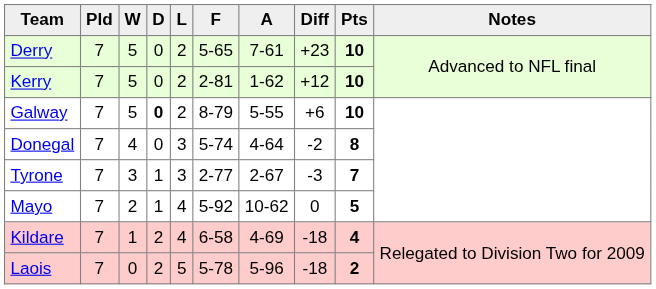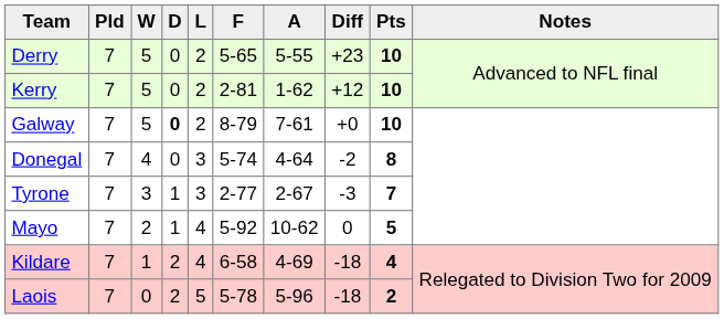Derry | A: 7-61 -> 5-55
Galway | A: 5-55 -> 7-61
Galway | Diff: +6 -> +0
